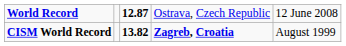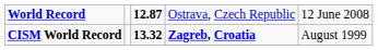CISM World Record | column 3: 13.82 -> 13.32
